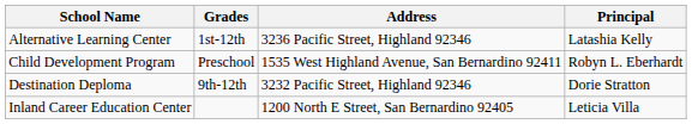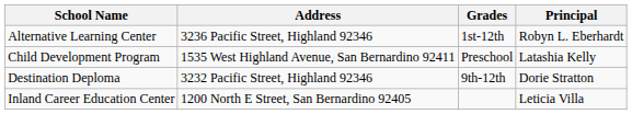columns swapped: Address <-> Grades
Alternative Learning Center | Principal: Latashia Kelly -> Robyn L. Eberhardt
Child Development Program | Principal: Robyn L. Eberhardt -> Latashia Kelly
